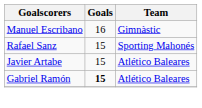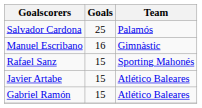+ row: Salvador Cardona | 25 | Palamós
Gabriel Ramón | Goals: bold -> normal
